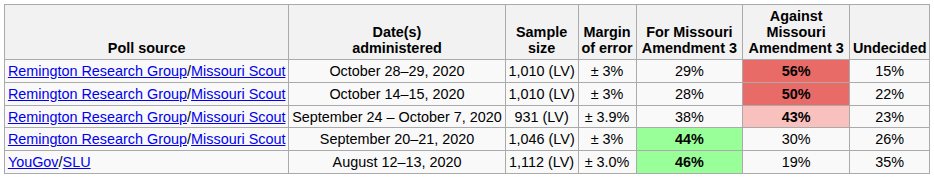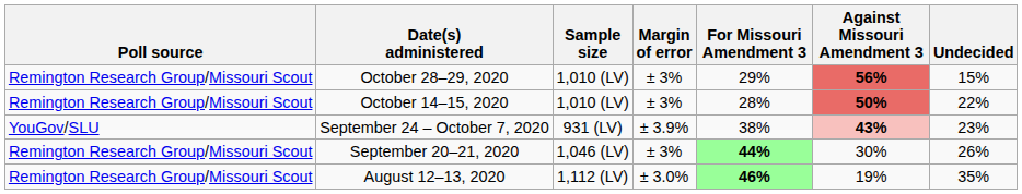September 24 – October 7, 2020 | Poll source: Remington Research Group/Missouri Scout -> YouGov/SLU
August 12–13, 2020 | Poll source: YouGov/SLU -> Remington Research Group/Missouri Scout
